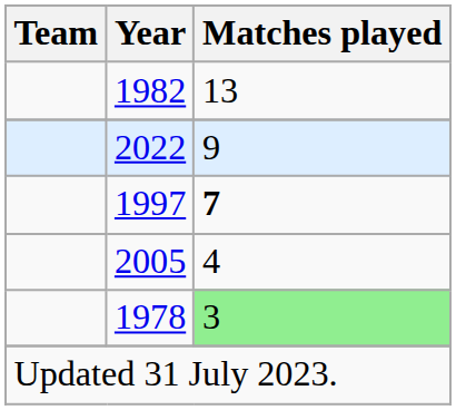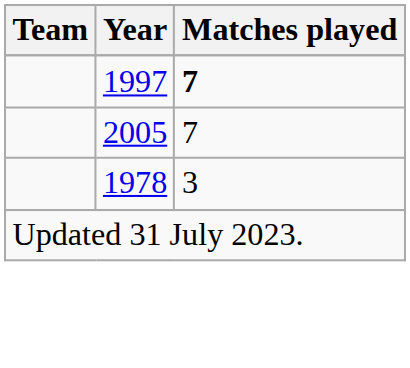- row: 1982 | 13
- row: 2022 | 9
2005 | Matches played: 4 -> 7
1978 | Matches played: lightgreen background -> no background
